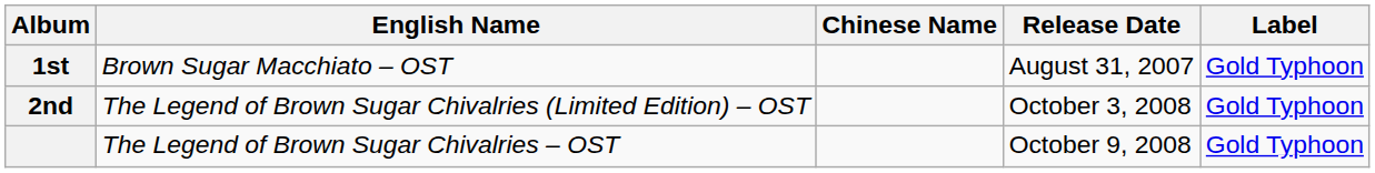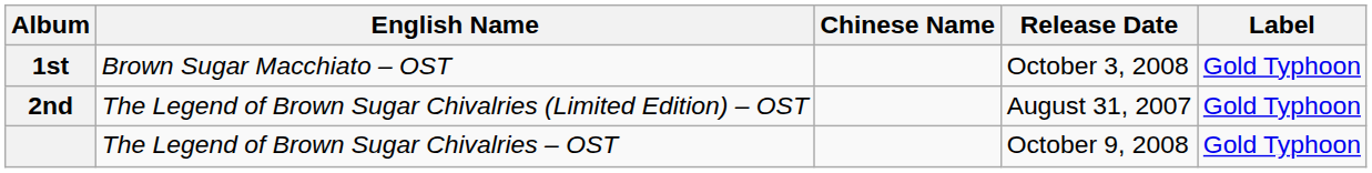1st | Release Date: August 31, 2007 -> October 3, 2008
2nd | Release Date: October 3, 2008 -> August 31, 2007
